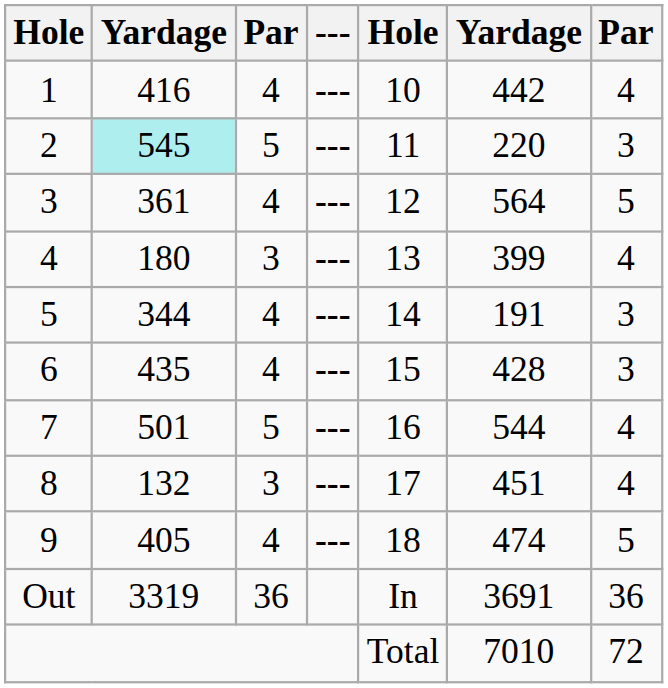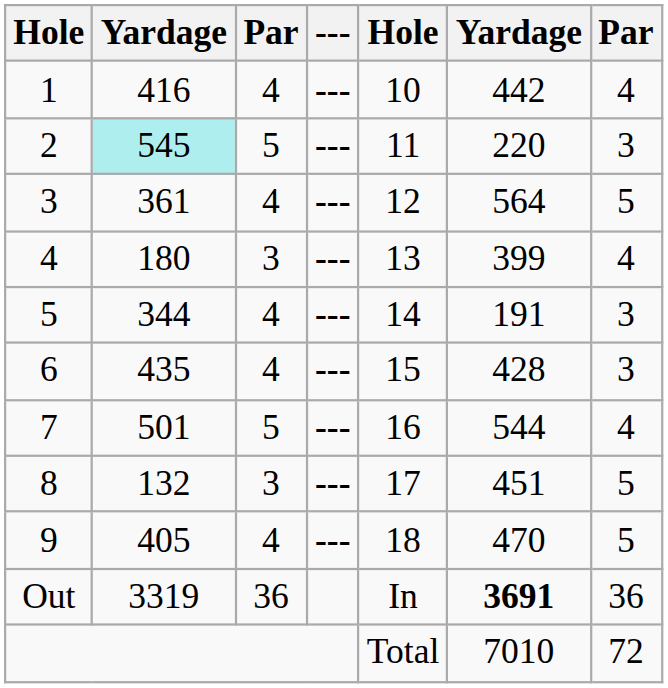8 | column 7: 4 -> 5
9 | column 6: 474 -> 470
Out | column 6: normal -> bold
